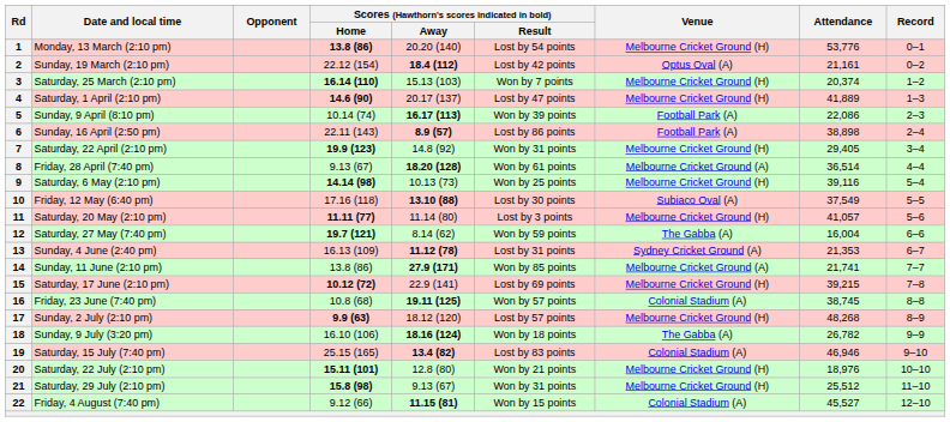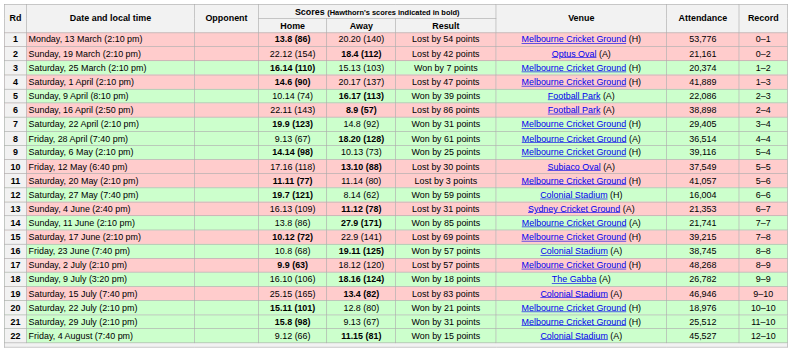12 | Venue: The Gabba (A) -> Colonial Stadium (H)
